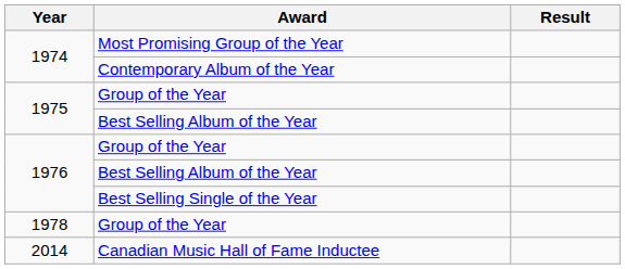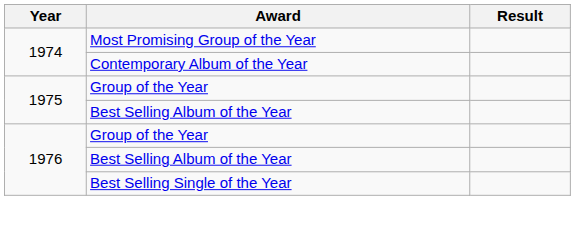- row: 1978 | Group of the Year
- row: 2014 | Canadian Music Hall of Fame Inductee
